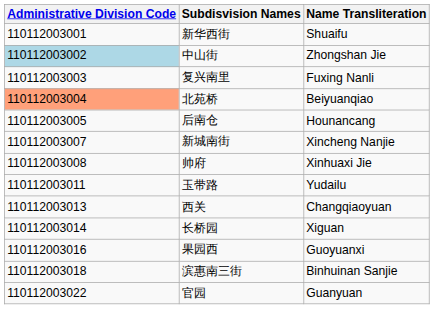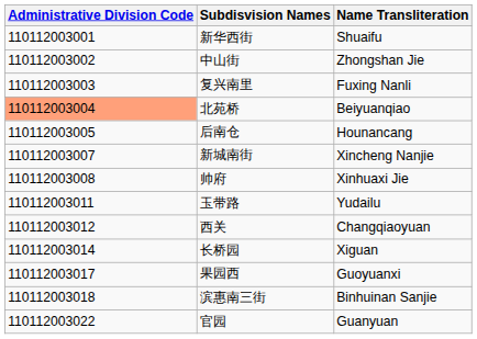中山街 | Administrative Division Code: lightblue background -> no background
西关 | Administrative Division Code: 110112003013 -> 110112003012
果园西 | Administrative Division Code: 110112003016 -> 110112003017
